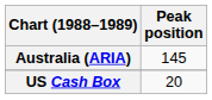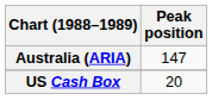Australia (ARIA) | Peak position: 145 -> 147
